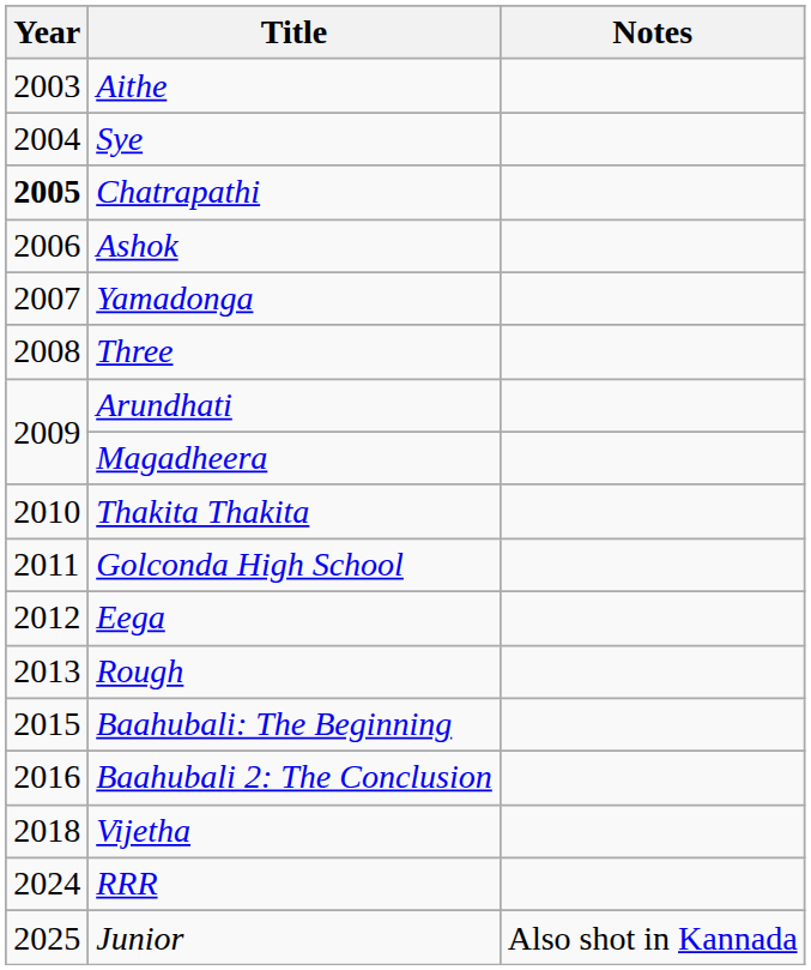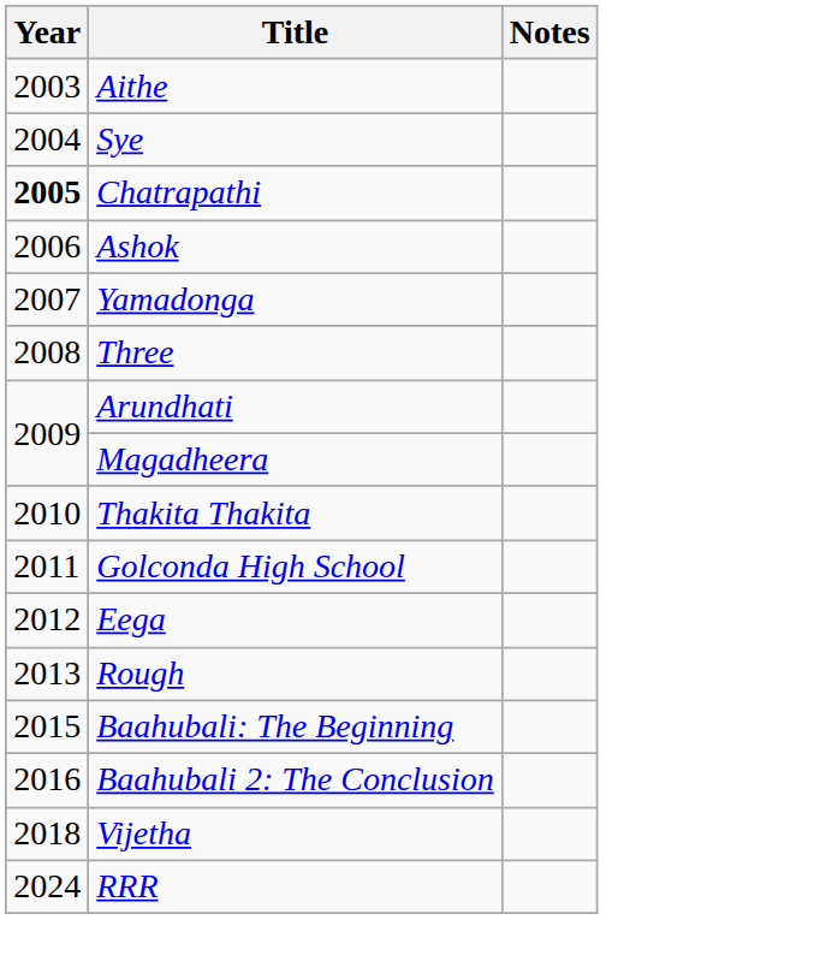- row: 2025 | Junior | Also shot in Kannada
